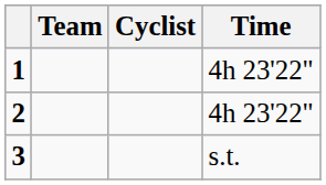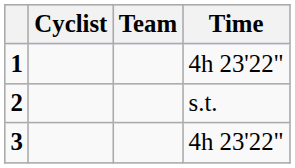columns swapped: Cyclist <-> Team
2 | Time: 4h 23'22" -> s.t.
3 | Time: s.t. -> 4h 23'22"
